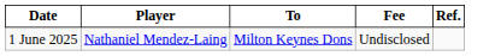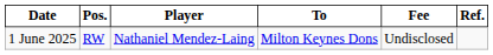+ column: Pos. | RW
